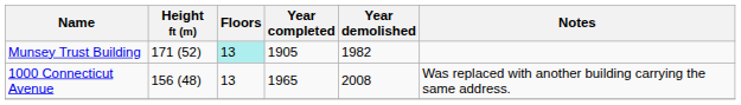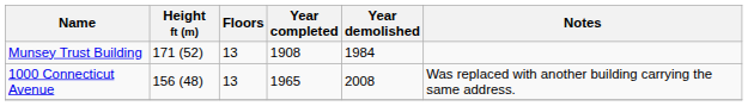Munsey Trust Building | Floors: paleturquoise background -> no background
Munsey Trust Building | Year completed: 1905 -> 1908
Munsey Trust Building | Year demolished: 1982 -> 1984
